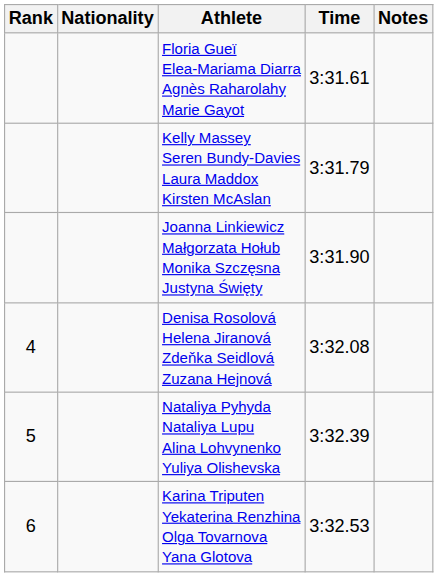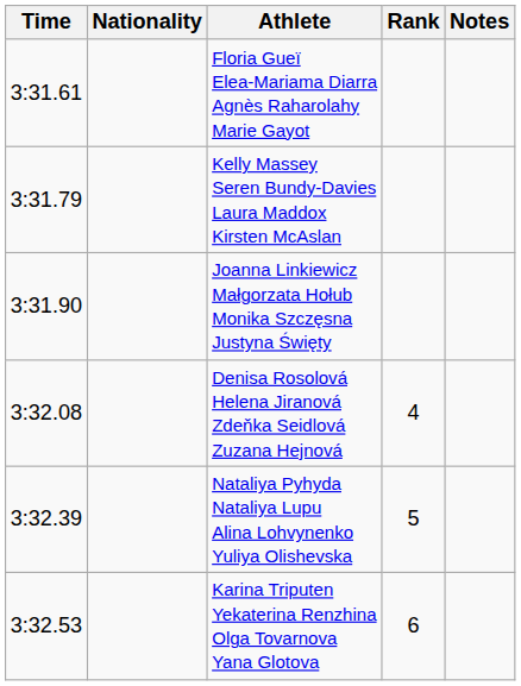columns swapped: Rank <-> Time
